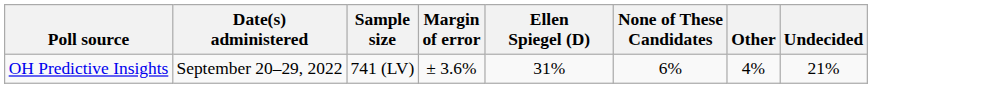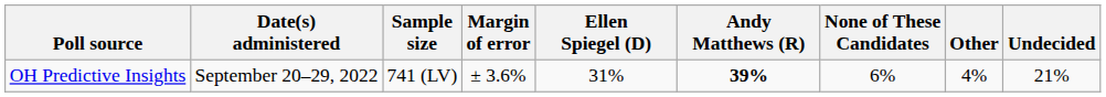+ column: Andy Matthews (R) | 39%
